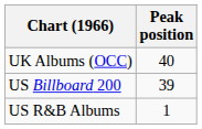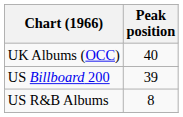US R&B Albums | Peak position: 1 -> 8
